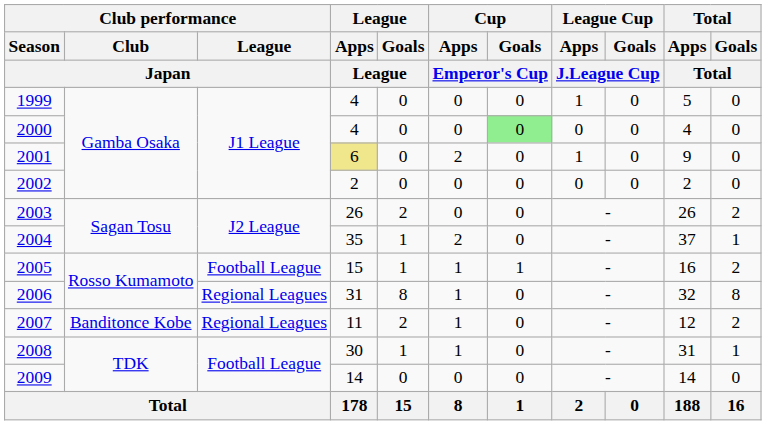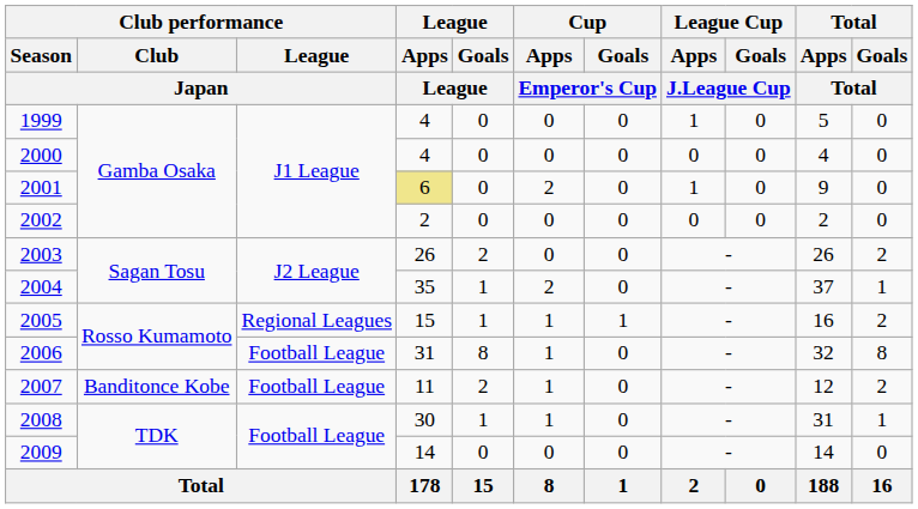2000 | Cup / Goals / Emperor's Cup: lightgreen background -> no background
2005 | Club performance / League / Japan: Football League -> Regional Leagues
2006 | Club performance / League / Japan: Regional Leagues -> Football League
2007 | Club performance / League / Japan: Regional Leagues -> Football League
